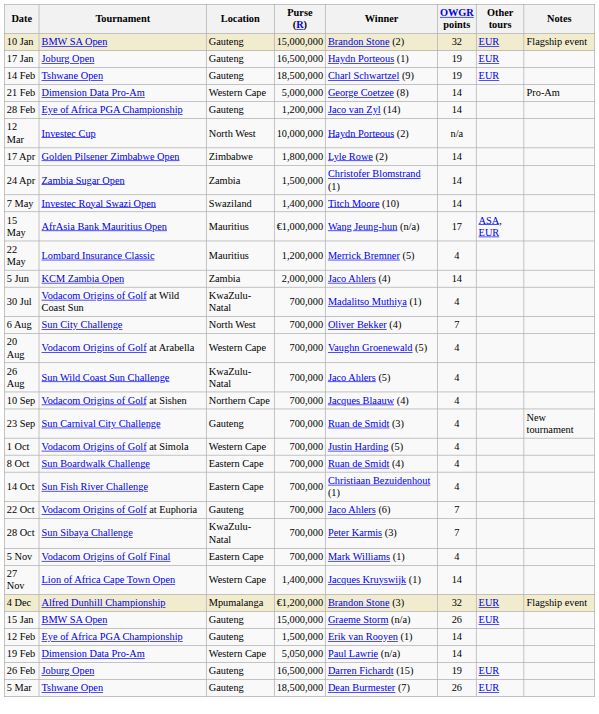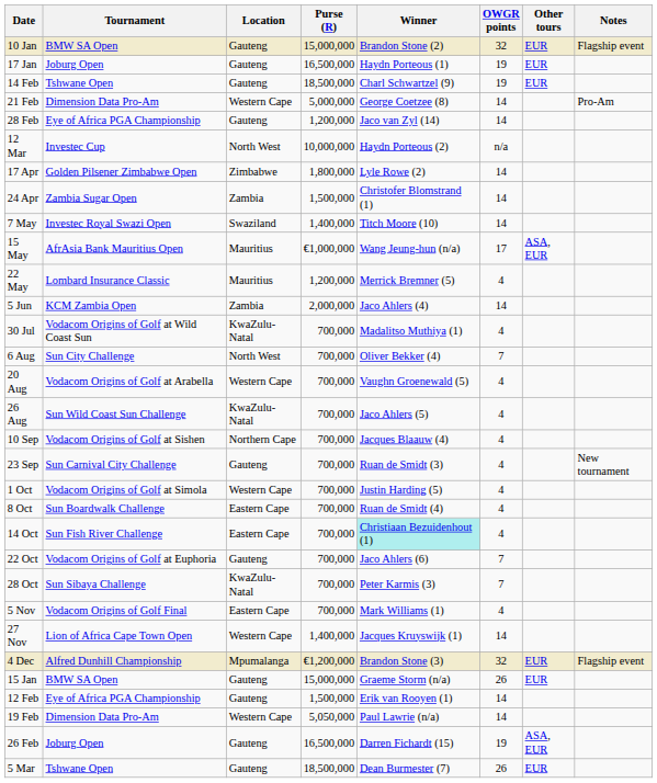14 Oct | Winner: no background -> paleturquoise background
26 Feb | Other tours: EUR -> ASA, EUR
